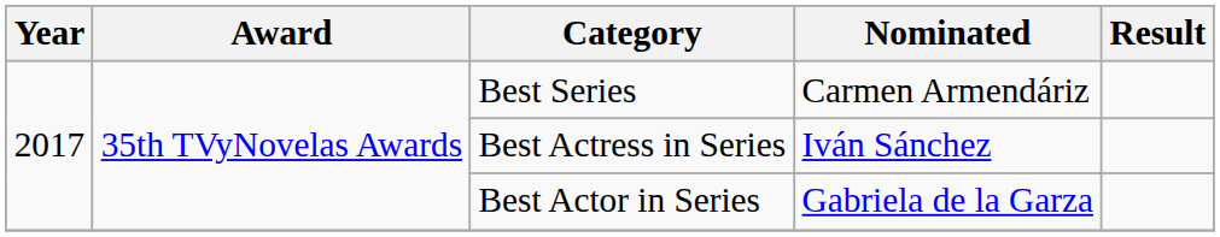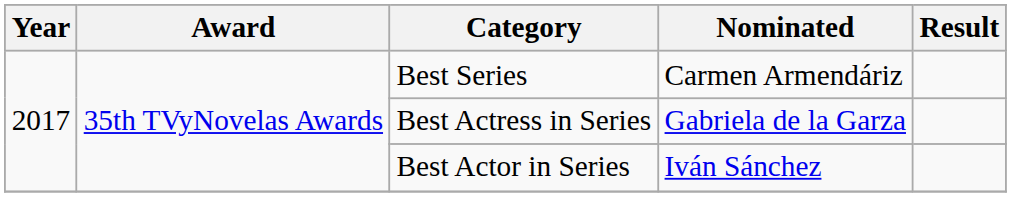Best Actress in Series | Nominated: Iván Sánchez -> Gabriela de la Garza
Best Actor in Series | Nominated: Gabriela de la Garza -> Iván Sánchez
